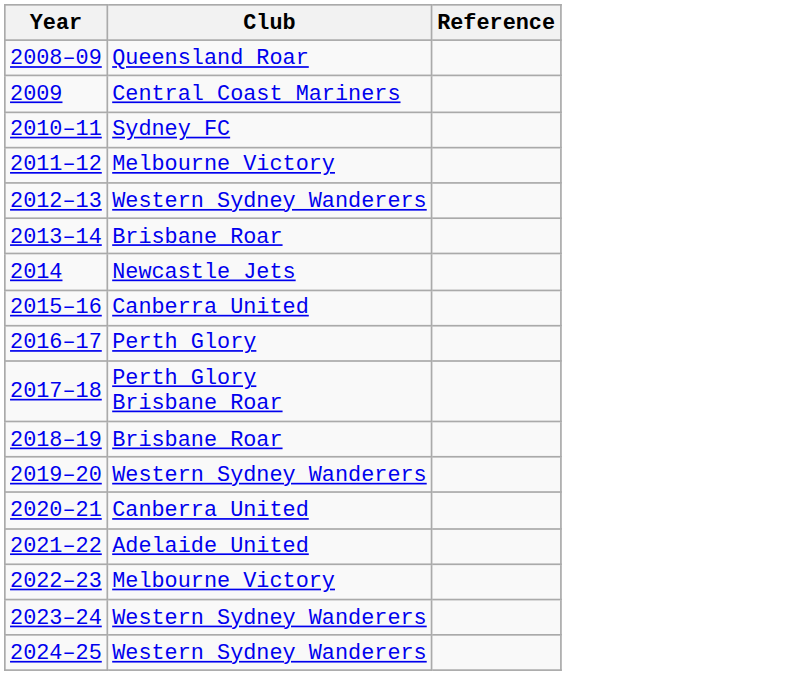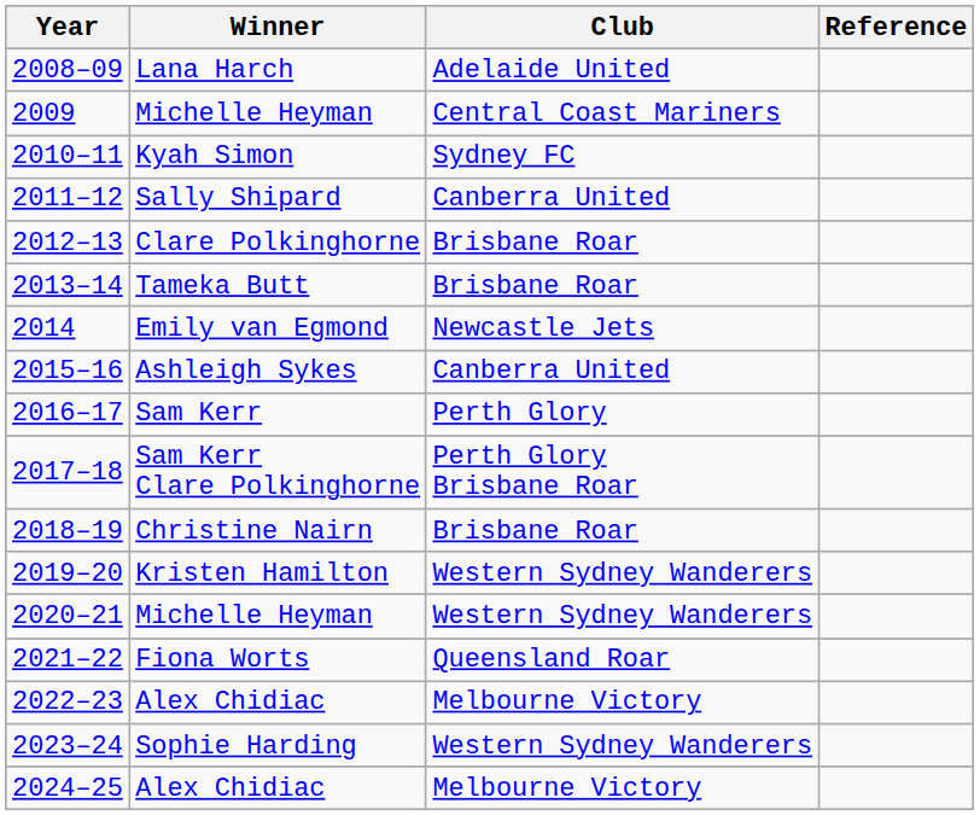+ column: Winner | Lana Harch | Michelle Heyman | Kyah Simon | Sally Shipard | Clare Polkinghorne | Tameka Butt | Emily van Egmond | Ashleigh Sykes | Sam Kerr | Sam Kerr Clare Polkinghorne | Christine Nairn | Kristen Hamilton | Michelle Heyman | Fiona Worts | Alex Chidiac | Sophie Harding | Alex Chidiac
2008–09 | Club: Queensland Roar -> Adelaide United
2011–12 | Club: Melbourne Victory -> Canberra United
2012–13 | Club: Western Sydney Wanderers -> Brisbane Roar
2020–21 | Club: Canberra United -> Western Sydney Wanderers
2021–22 | Club: Adelaide United -> Queensland Roar
2024–25 | Club: Western Sydney Wanderers -> Melbourne Victory
